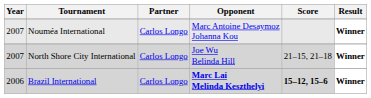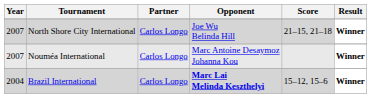rows swapped: Nouméa International <-> North Shore City International
Brazil International | Year: 2006 -> 2004
Brazil International | Score: bold -> normal
